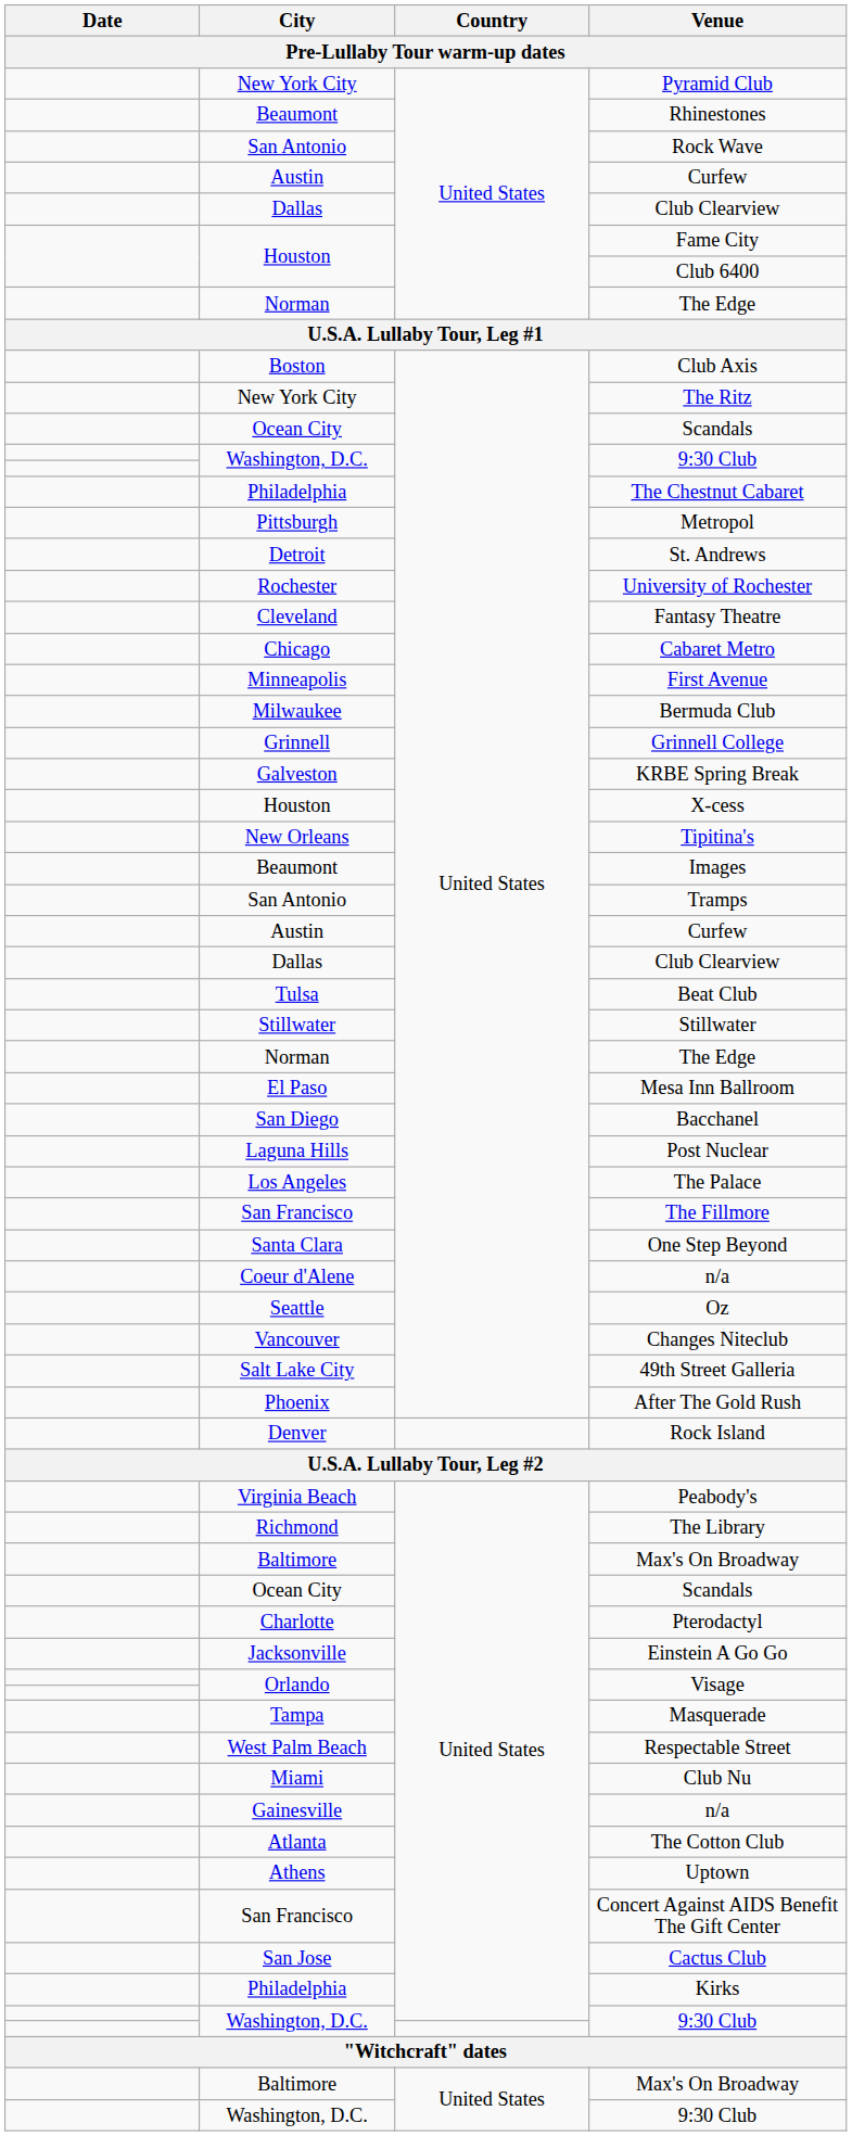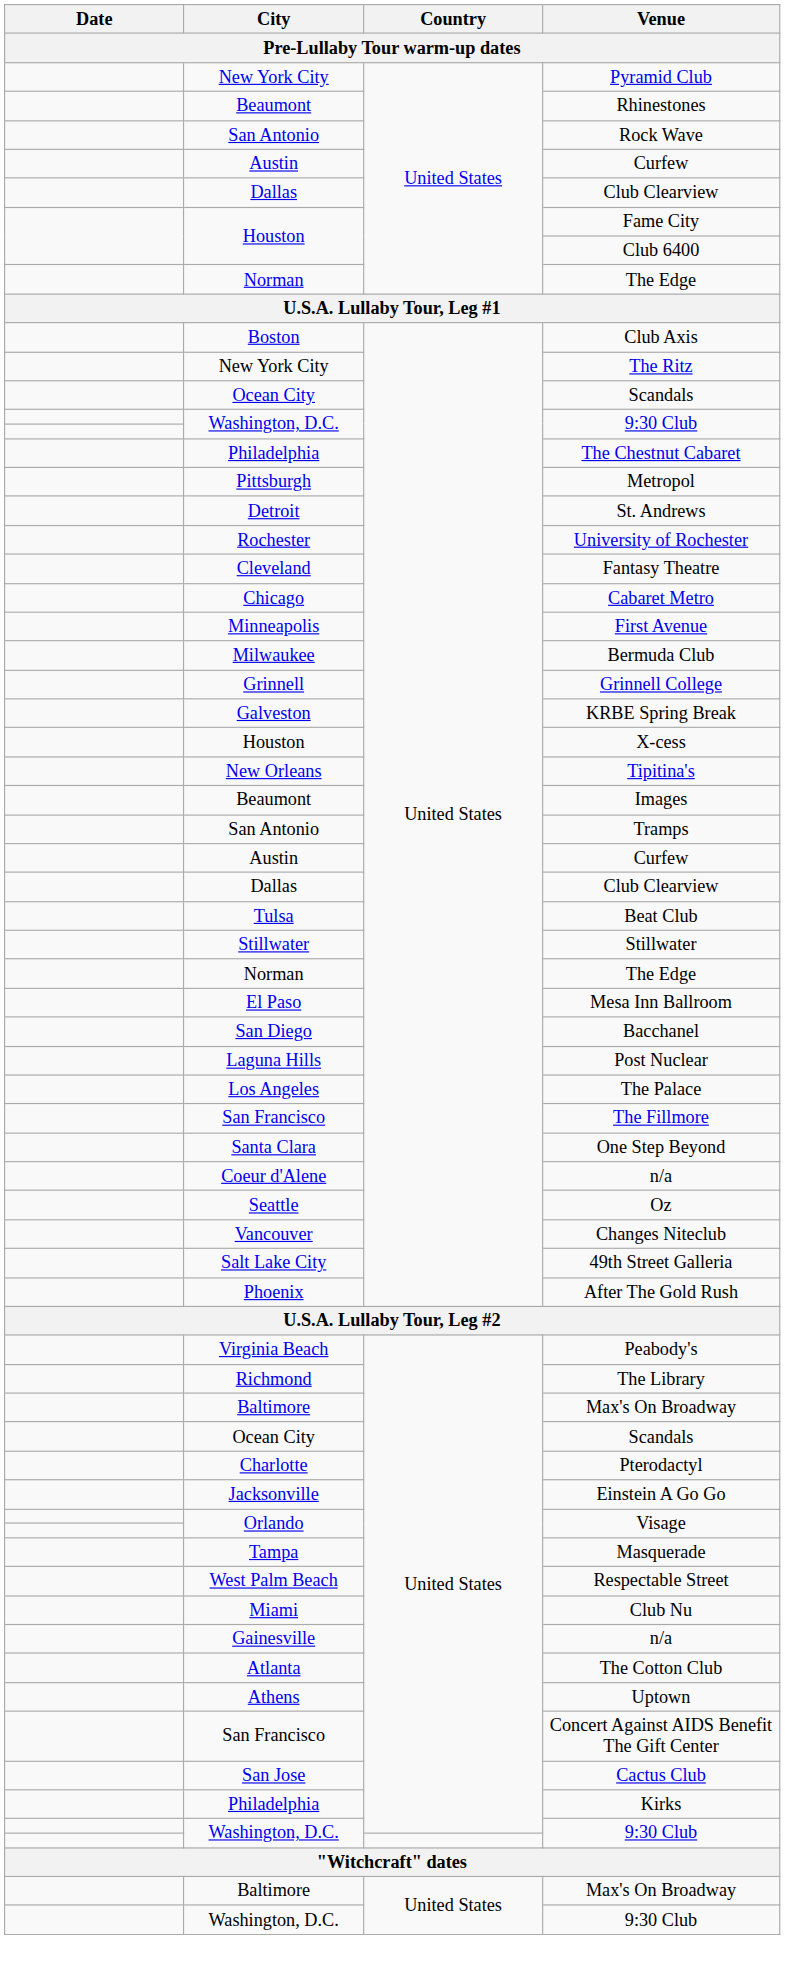- row: Denver | Rock Island
